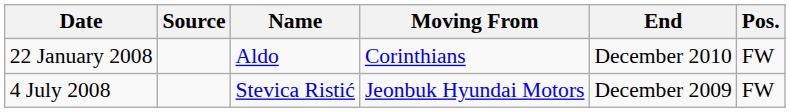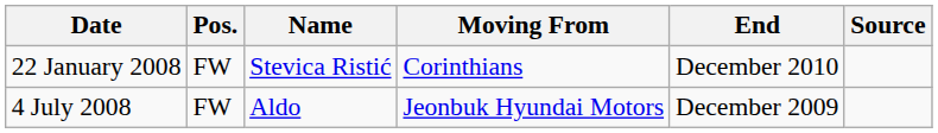columns swapped: Pos. <-> Source
22 January 2008 | Name: Aldo -> Stevica Ristić
4 July 2008 | Name: Stevica Ristić -> Aldo
